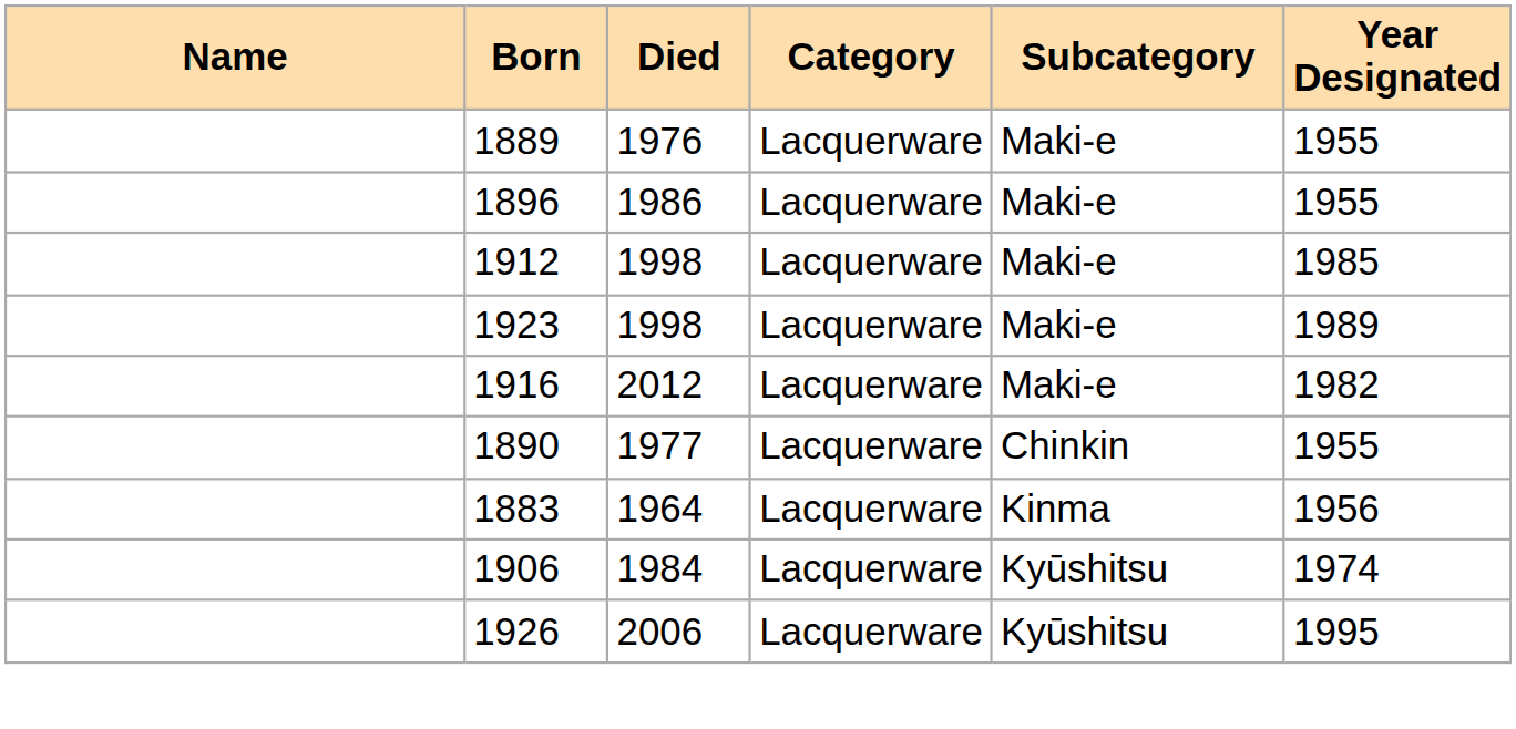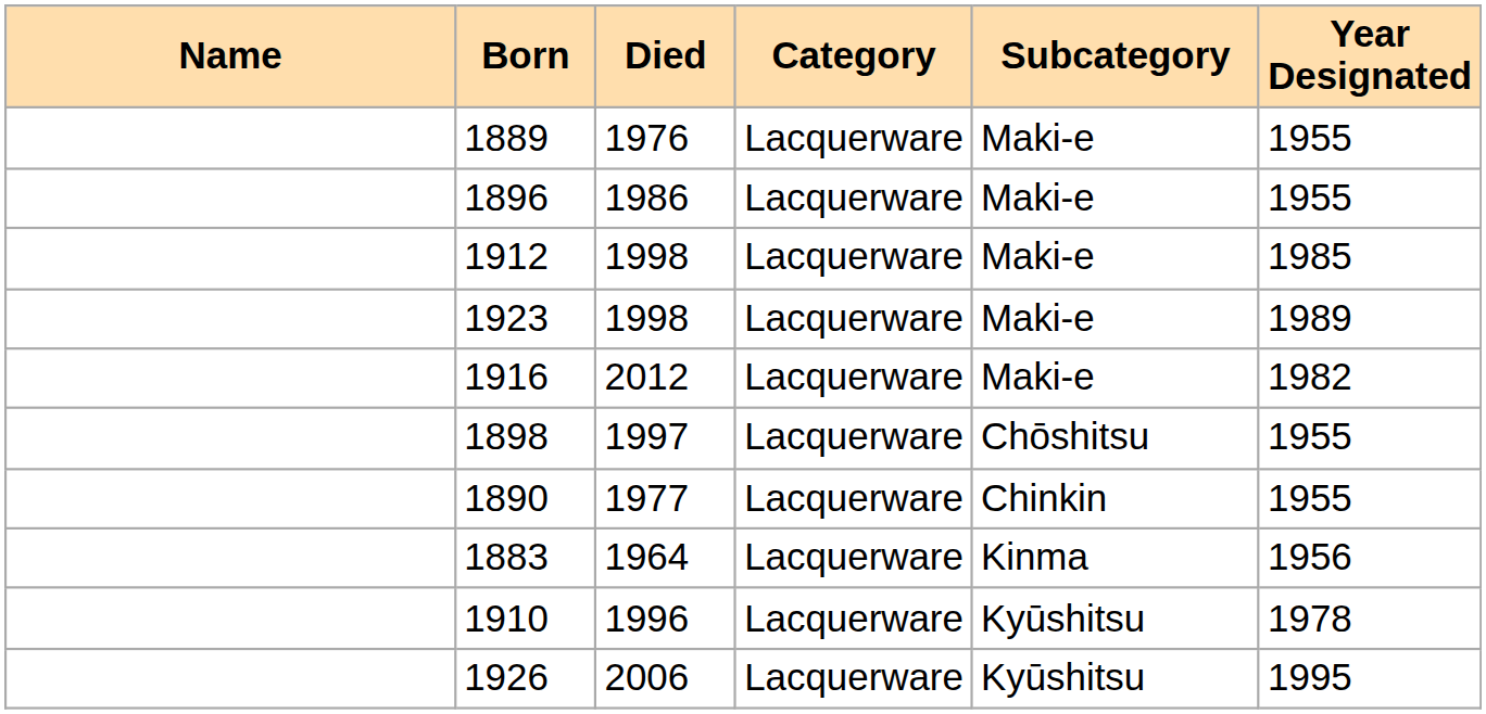+ row: 1898 | 1997 | Lacquerware | Chōshitsu | 1955
- row: 1906 | 1984 | Lacquerware | Kyūshitsu | 1974
+ row: 1910 | 1996 | Lacquerware | Kyūshitsu | 1978
